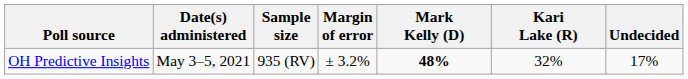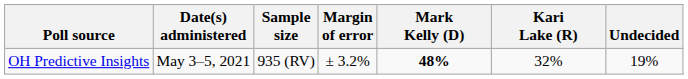OH Predictive Insights | Undecided: 17% -> 19%
